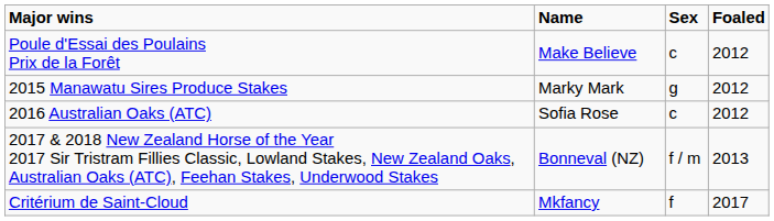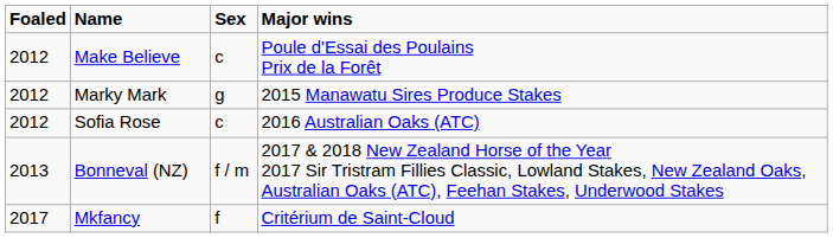columns swapped: Foaled <-> Major wins
